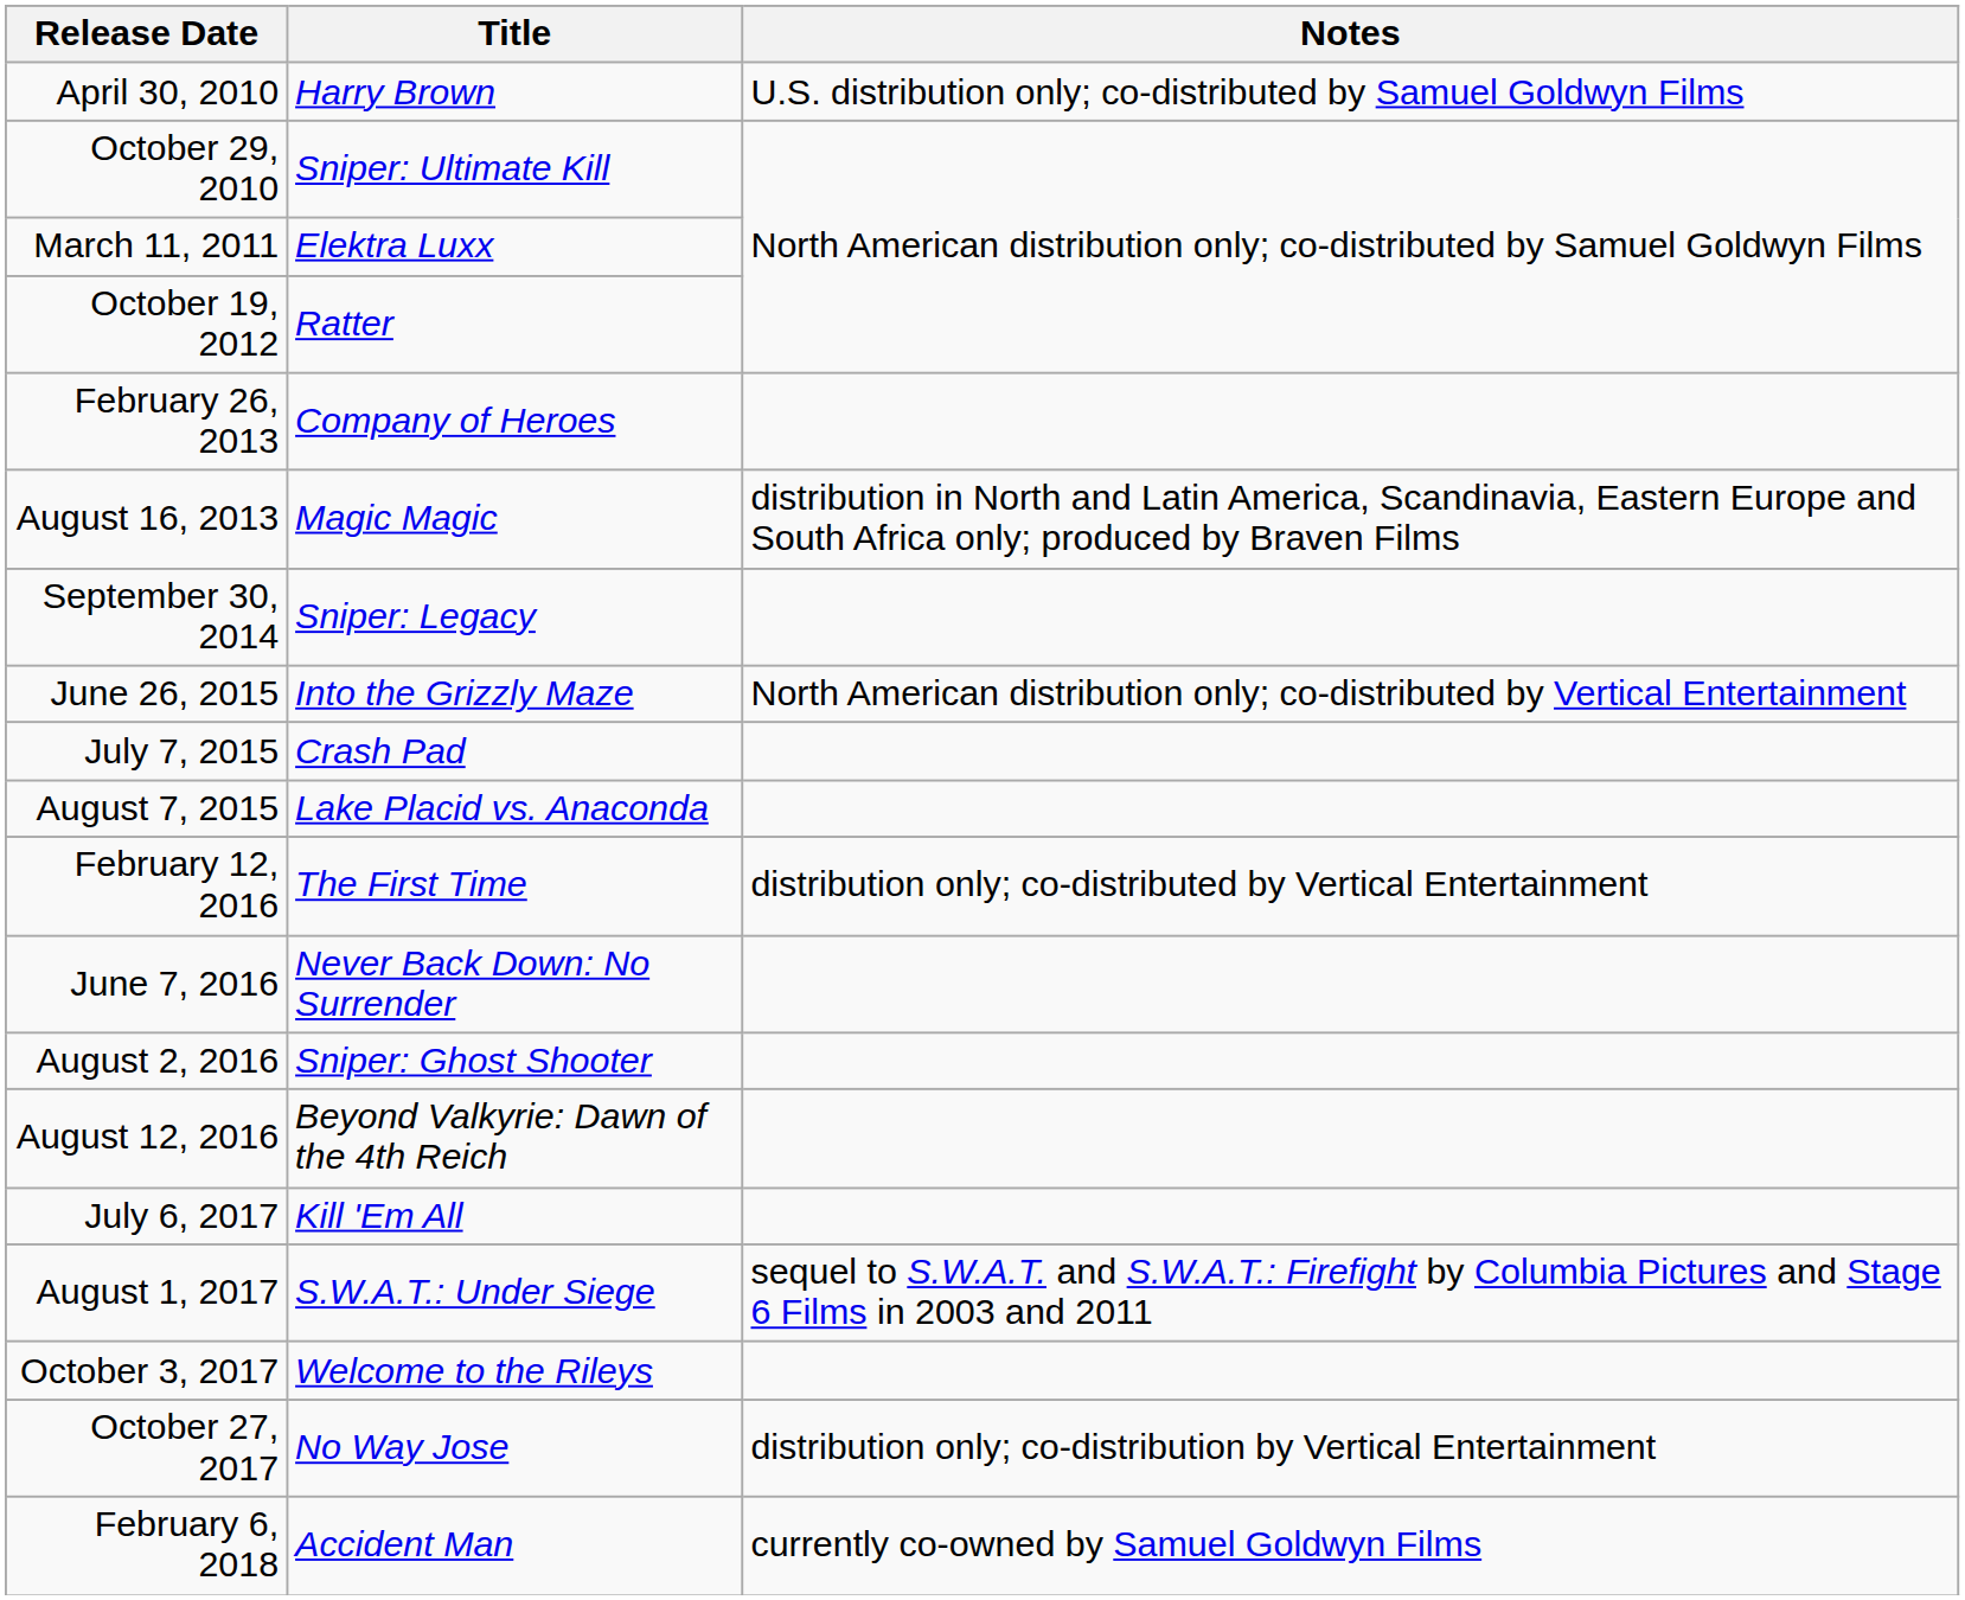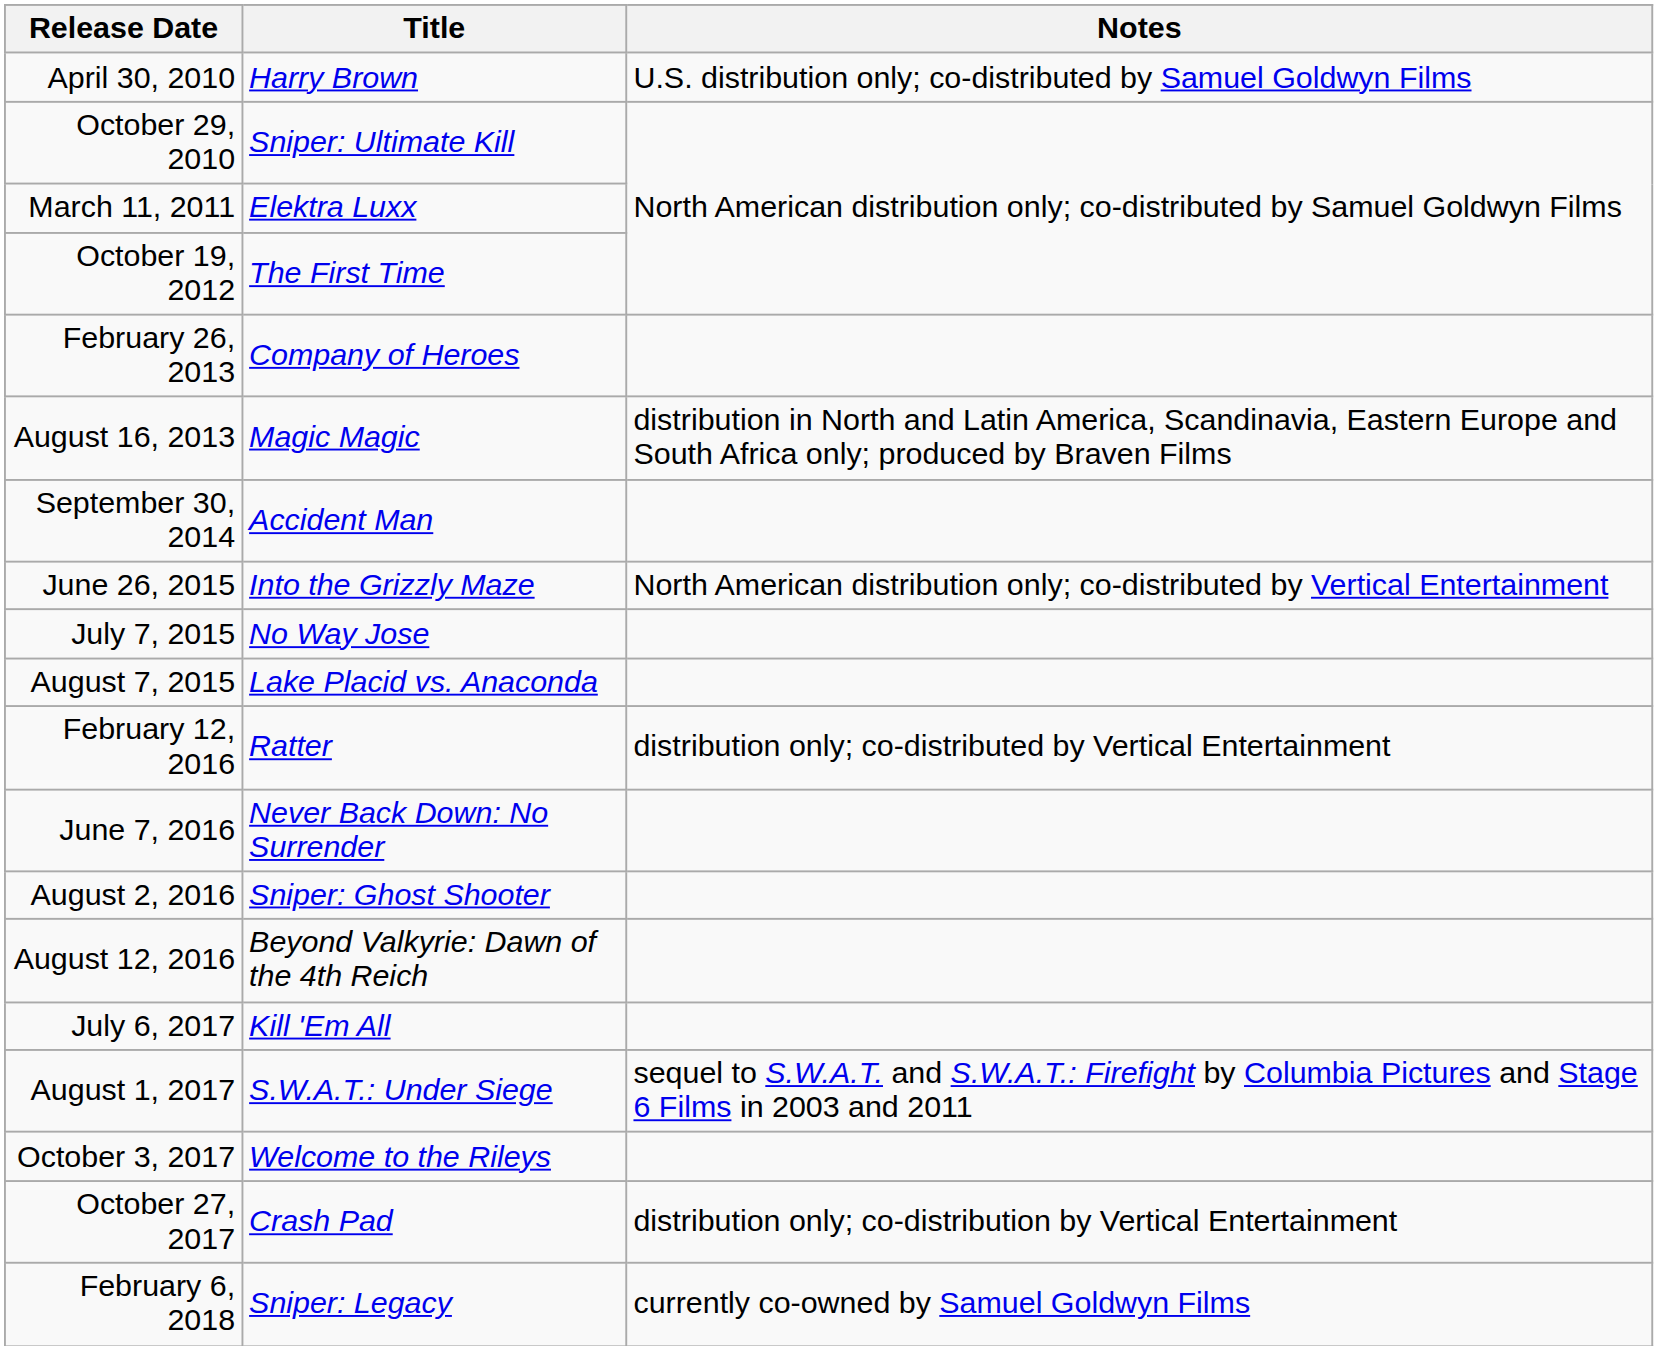October 19, 2012 | Title: Ratter -> The First Time
September 30, 2014 | Title: Sniper: Legacy -> Accident Man
July 7, 2015 | Title: Crash Pad -> No Way Jose
February 12, 2016 | Title: The First Time -> Ratter
October 27, 2017 | Title: No Way Jose -> Crash Pad
February 6, 2018 | Title: Accident Man -> Sniper: Legacy
